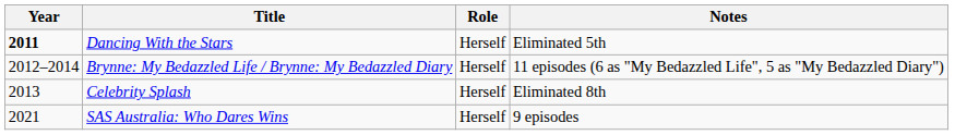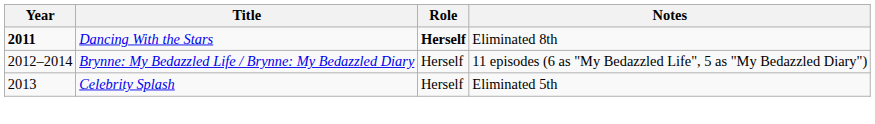Dancing With the Stars | Role: normal -> bold
Dancing With the Stars | Notes: Eliminated 5th -> Eliminated 8th
Celebrity Splash | Notes: Eliminated 8th -> Eliminated 5th
- row: 2021 | SAS Australia: Who Dares Wins | Herself | 9 episodes
